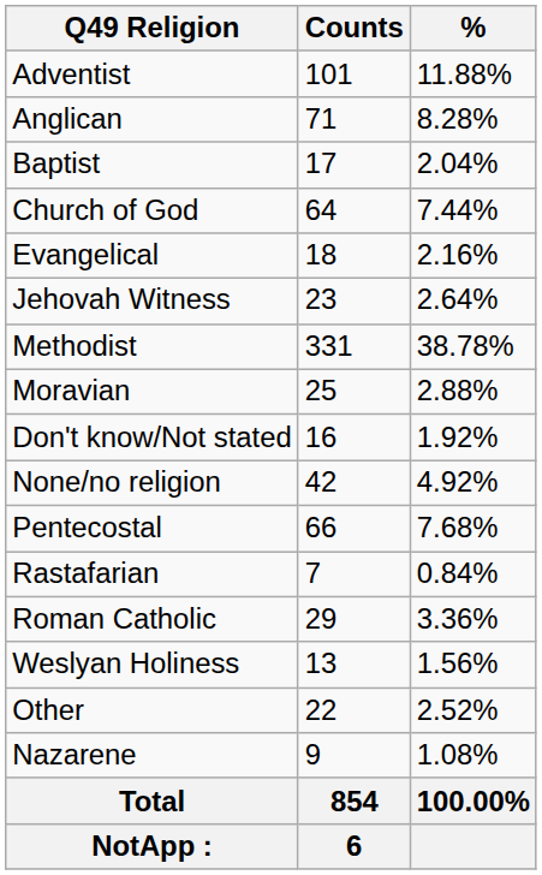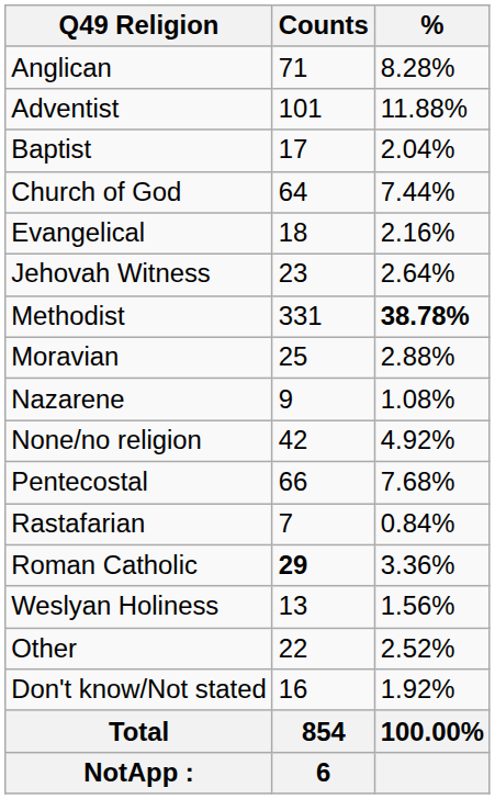rows swapped: Adventist <-> Anglican
Methodist | %: normal -> bold
rows swapped: Nazarene <-> Don't know/Not stated
Roman Catholic | Counts: normal -> bold
